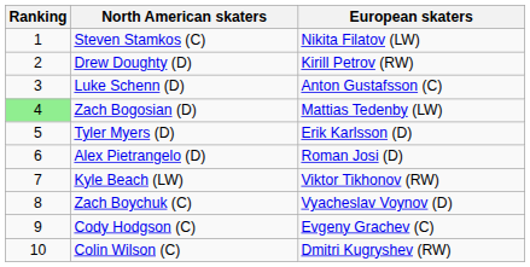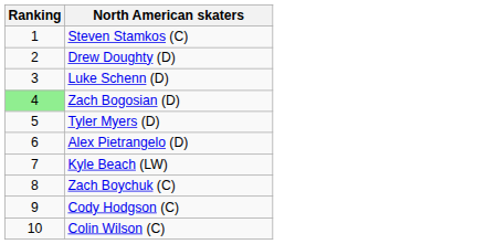- column: European skaters | Nikita Filatov (LW) | Kirill Petrov (RW) | Anton Gustafsson (C) | Mattias Tedenby (LW) | Erik Karlsson (D) | Roman Josi (D) | Viktor Tikhonov (RW) | Vyacheslav Voynov (D) | Evgeny Grachev (C) | Dmitri Kugryshev (RW)
